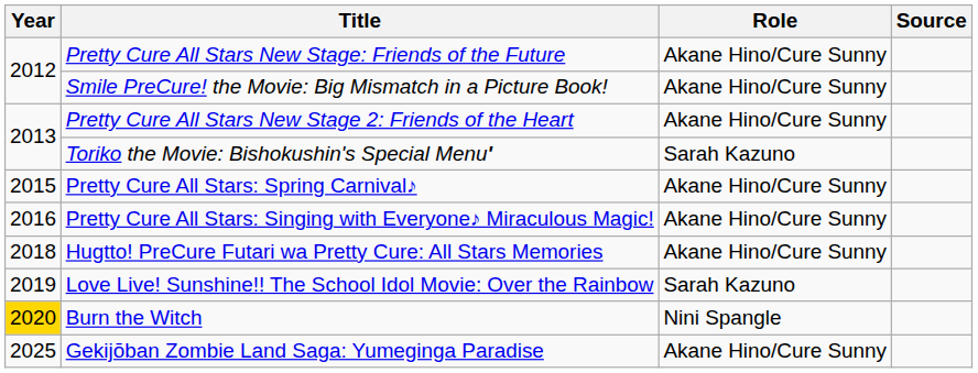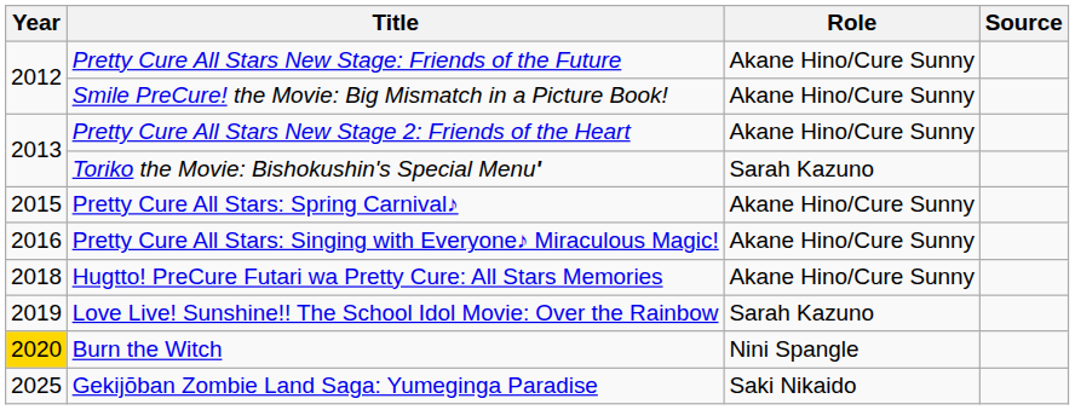Gekijōban Zombie Land Saga: Yumeginga Paradise | Role: Akane Hino/Cure Sunny -> Saki Nikaido
